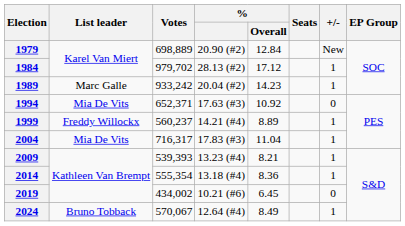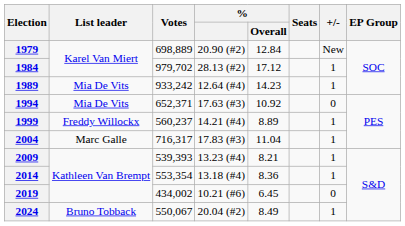1989 | List leader: Marc Galle -> Mia De Vits
1989 | %: 20.04 (#2) -> 12.64 (#4)
2004 | List leader: Mia De Vits -> Marc Galle
2014 | Votes: 555,354 -> 553,354
2024 | Votes: 570,067 -> 550,067
2024 | %: 12.64 (#4) -> 20.04 (#2)
